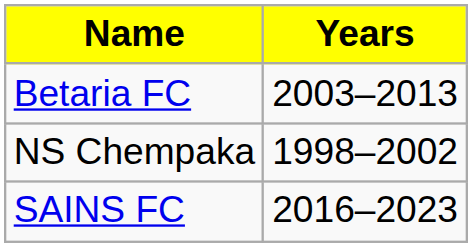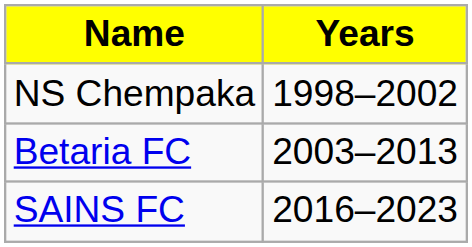rows swapped: NS Chempaka <-> Betaria FC
